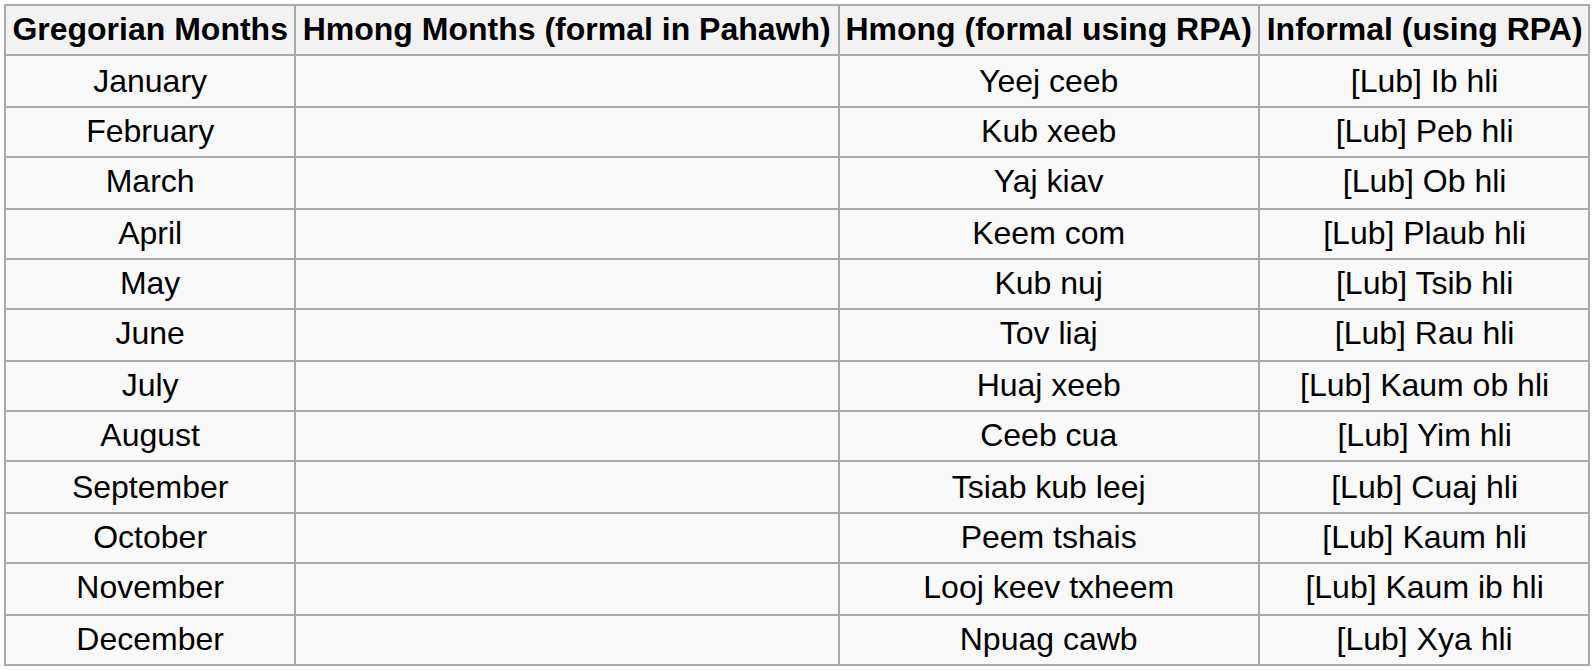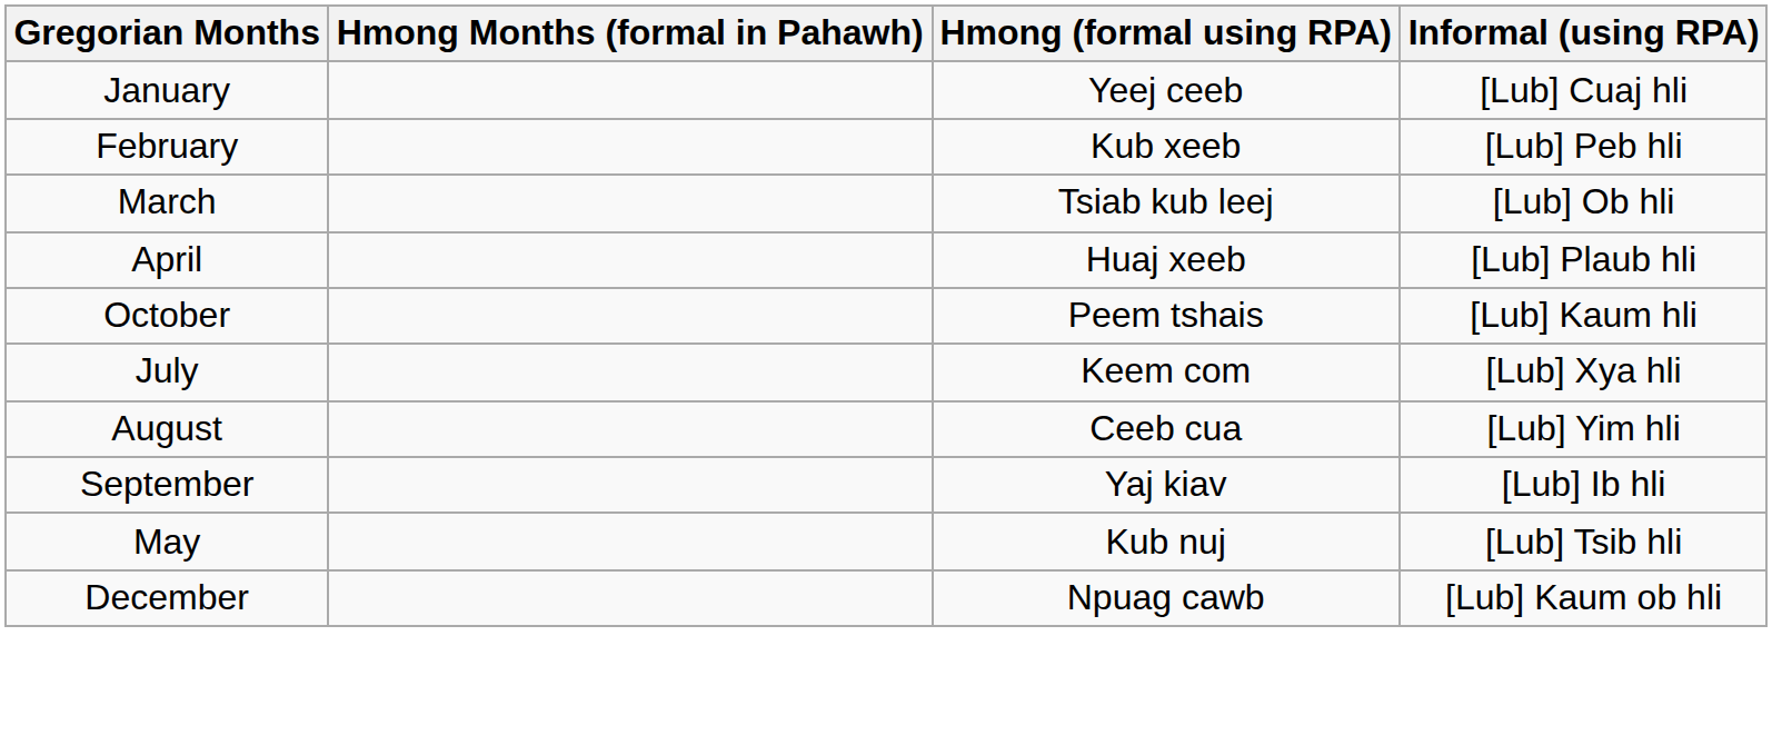January | Informal (using RPA): [Lub] Ib hli -> [Lub] Cuaj hli
March | Hmong (formal using RPA): Yaj kiav -> Tsiab kub leej
April | Hmong (formal using RPA): Keem com -> Huaj xeeb
rows swapped: May <-> October
- row: June | Tov liaj | [Lub] Rau hli
July | Hmong (formal using RPA): Huaj xeeb -> Keem com
July | Informal (using RPA): [Lub] Kaum ob hli -> [Lub] Xya hli
September | Hmong (formal using RPA): Tsiab kub leej -> Yaj kiav
September | Informal (using RPA): [Lub] Cuaj hli -> [Lub] Ib hli
- row: November | Looj keev txheem | [Lub] Kaum ib hli
December | Informal (using RPA): [Lub] Xya hli -> [Lub] Kaum ob hli
